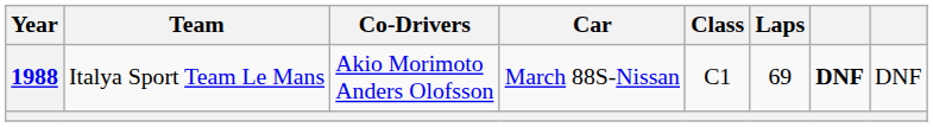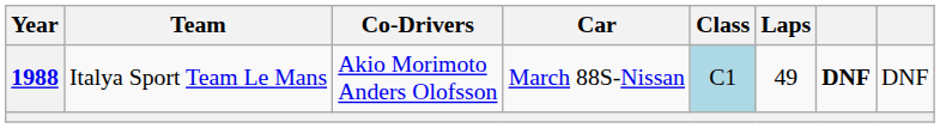1988 | Class: no background -> lightblue background
1988 | Laps: 69 -> 49
